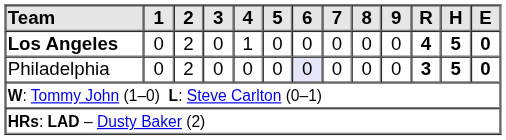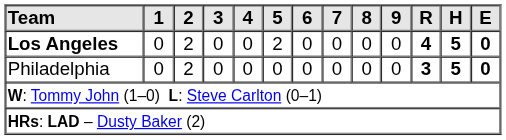Los Angeles | 4: 1 -> 0
Los Angeles | 5: 0 -> 2
Philadelphia | 6: lavender background -> no background
